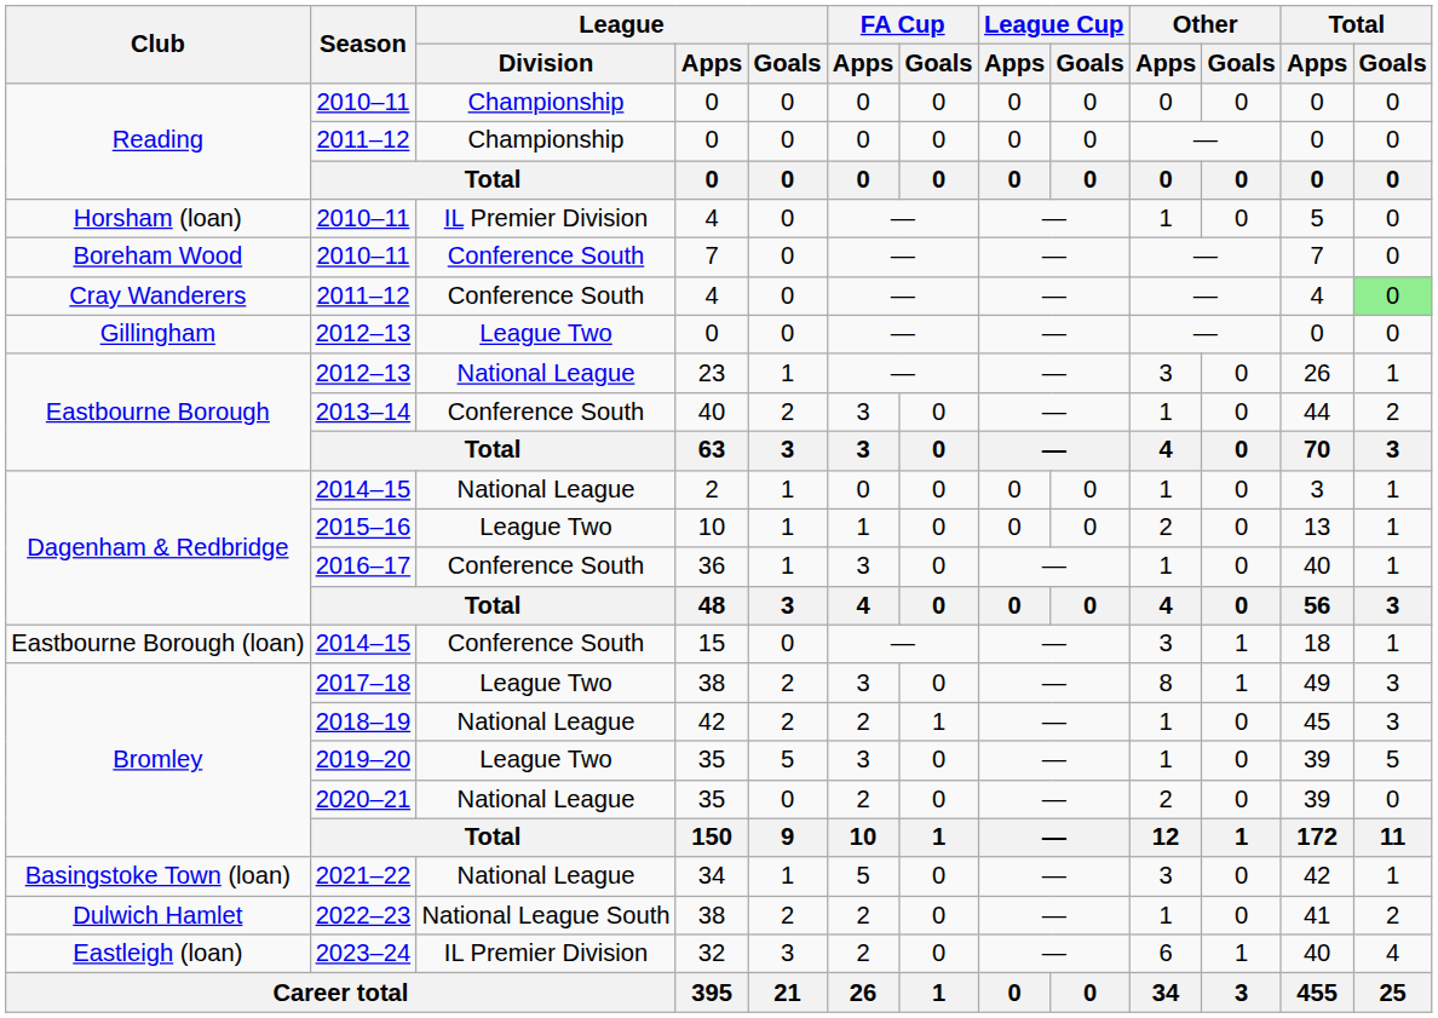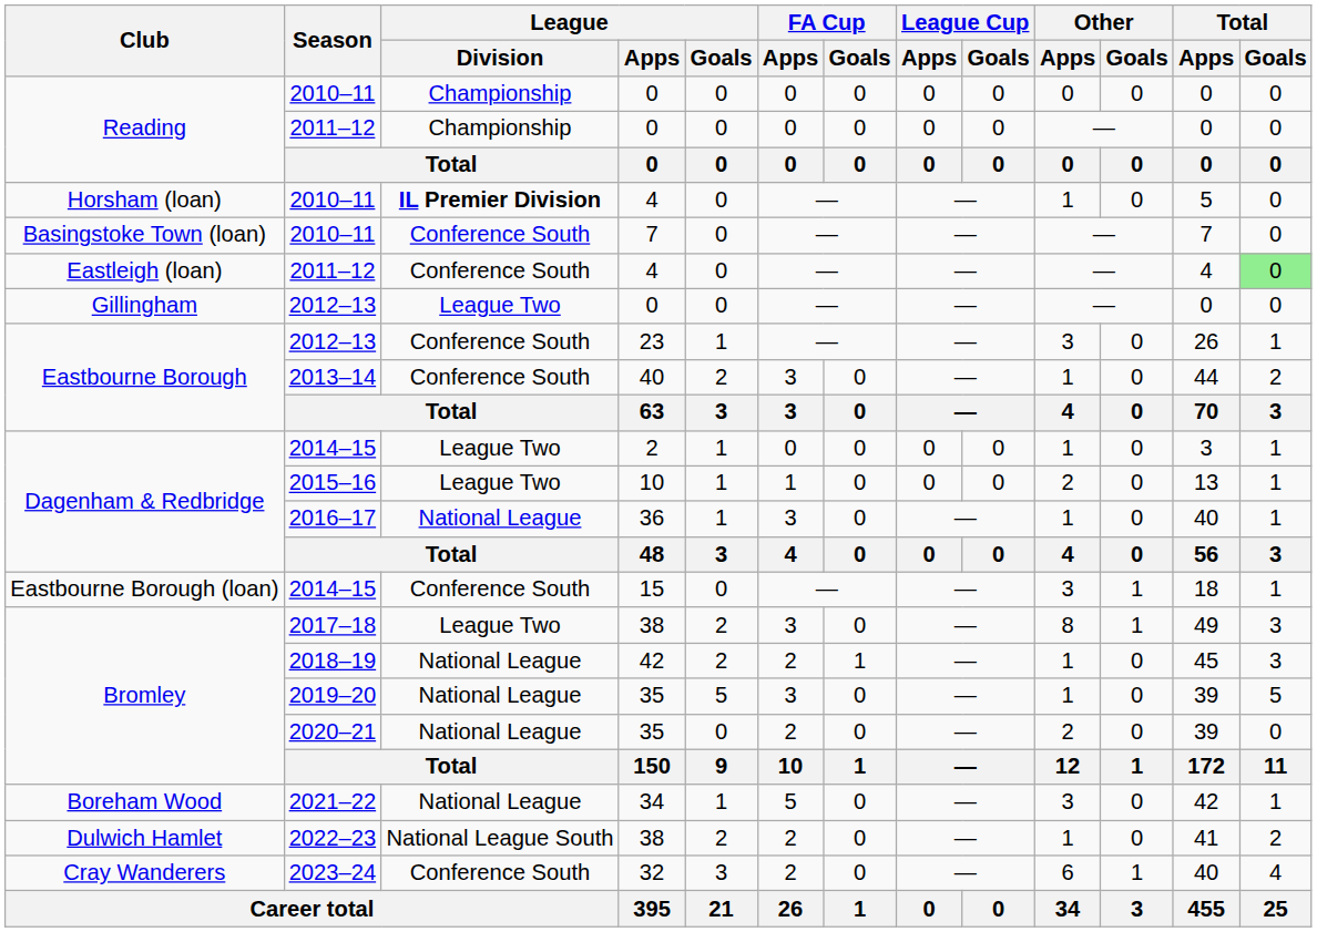2010–11 / 4 | League / Division: normal -> bold
2010–11 / 7 | Club: Boreham Wood -> Basingstoke Town (loan)
2011–12 / 4 | Club: Cray Wanderers -> Eastleigh (loan)
2012–13 / 23 | League / Division: National League -> Conference South
2014–15 / 2 | League / Division: National League -> League Two
2016–17 | League / Division: Conference South -> National League
2019–20 | League / Division: League Two -> National League
2021–22 | Club: Basingstoke Town (loan) -> Boreham Wood
2023–24 | Club: Eastleigh (loan) -> Cray Wanderers
2023–24 | League / Division: IL Premier Division -> Conference South
